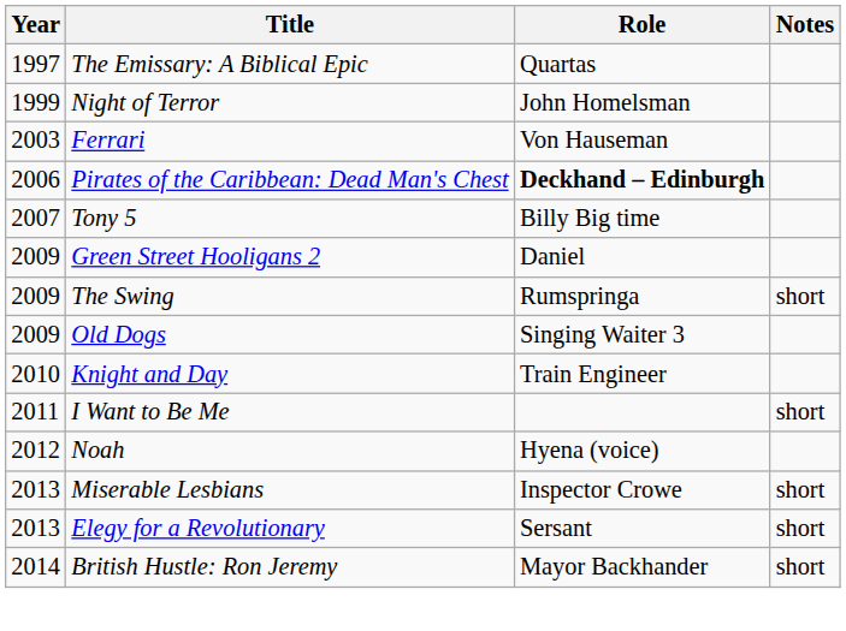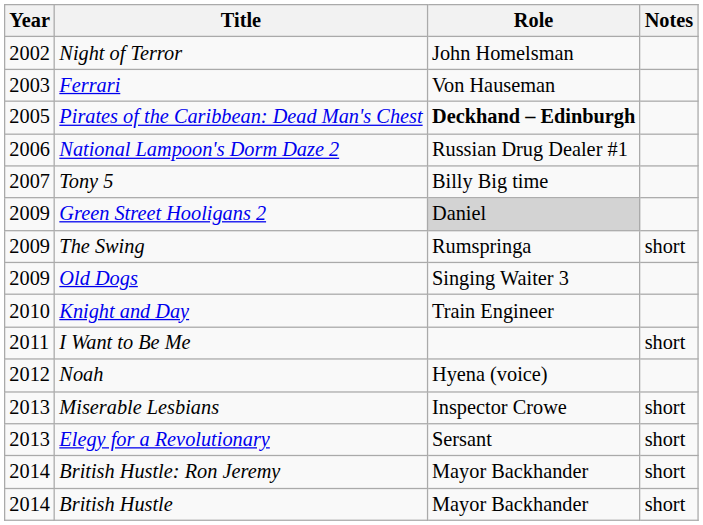- row: 1997 | The Emissary: A Biblical Epic | Quartas
Night of Terror | Year: 1999 -> 2002
Pirates of the Caribbean: Dead Man's Chest | Year: 2006 -> 2005
+ row: 2006 | National Lampoon's Dorm Daze 2 | Russian Drug Dealer #1
Green Street Hooligans 2 | Role: no background -> lightgrey background
+ row: 2014 | British Hustle | Mayor Backhander | short
